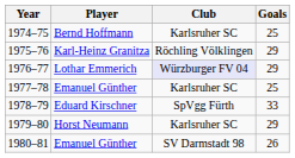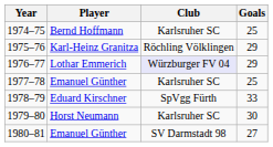1979–80 | Goals: 29 -> 30
1980–81 | Goals: 26 -> 27
